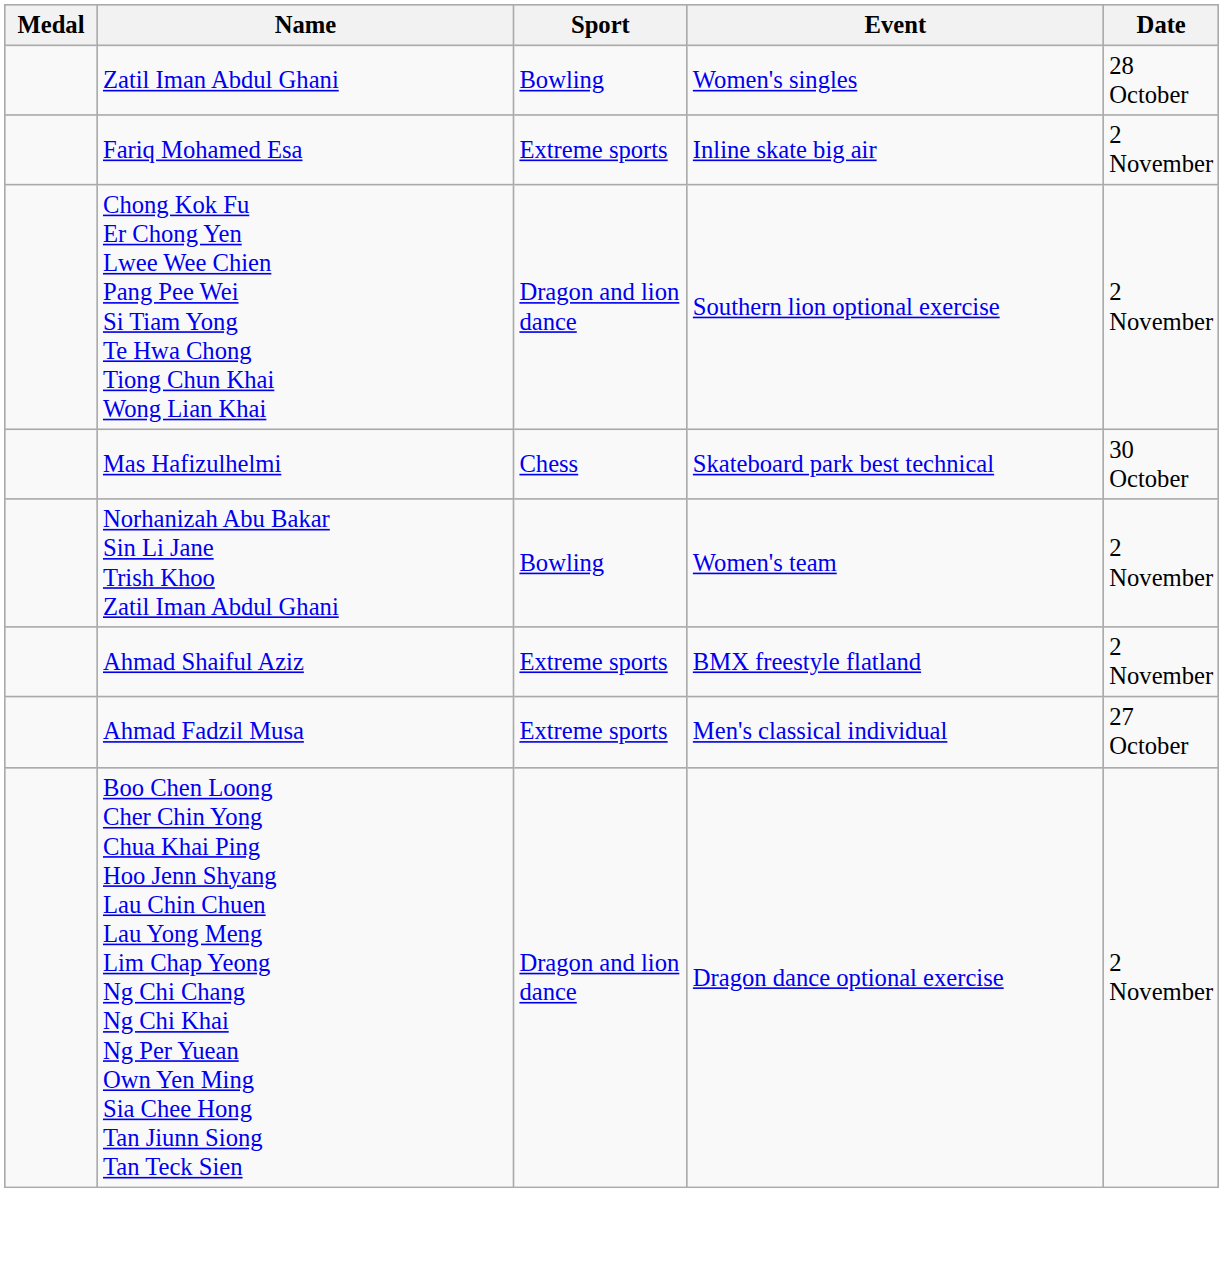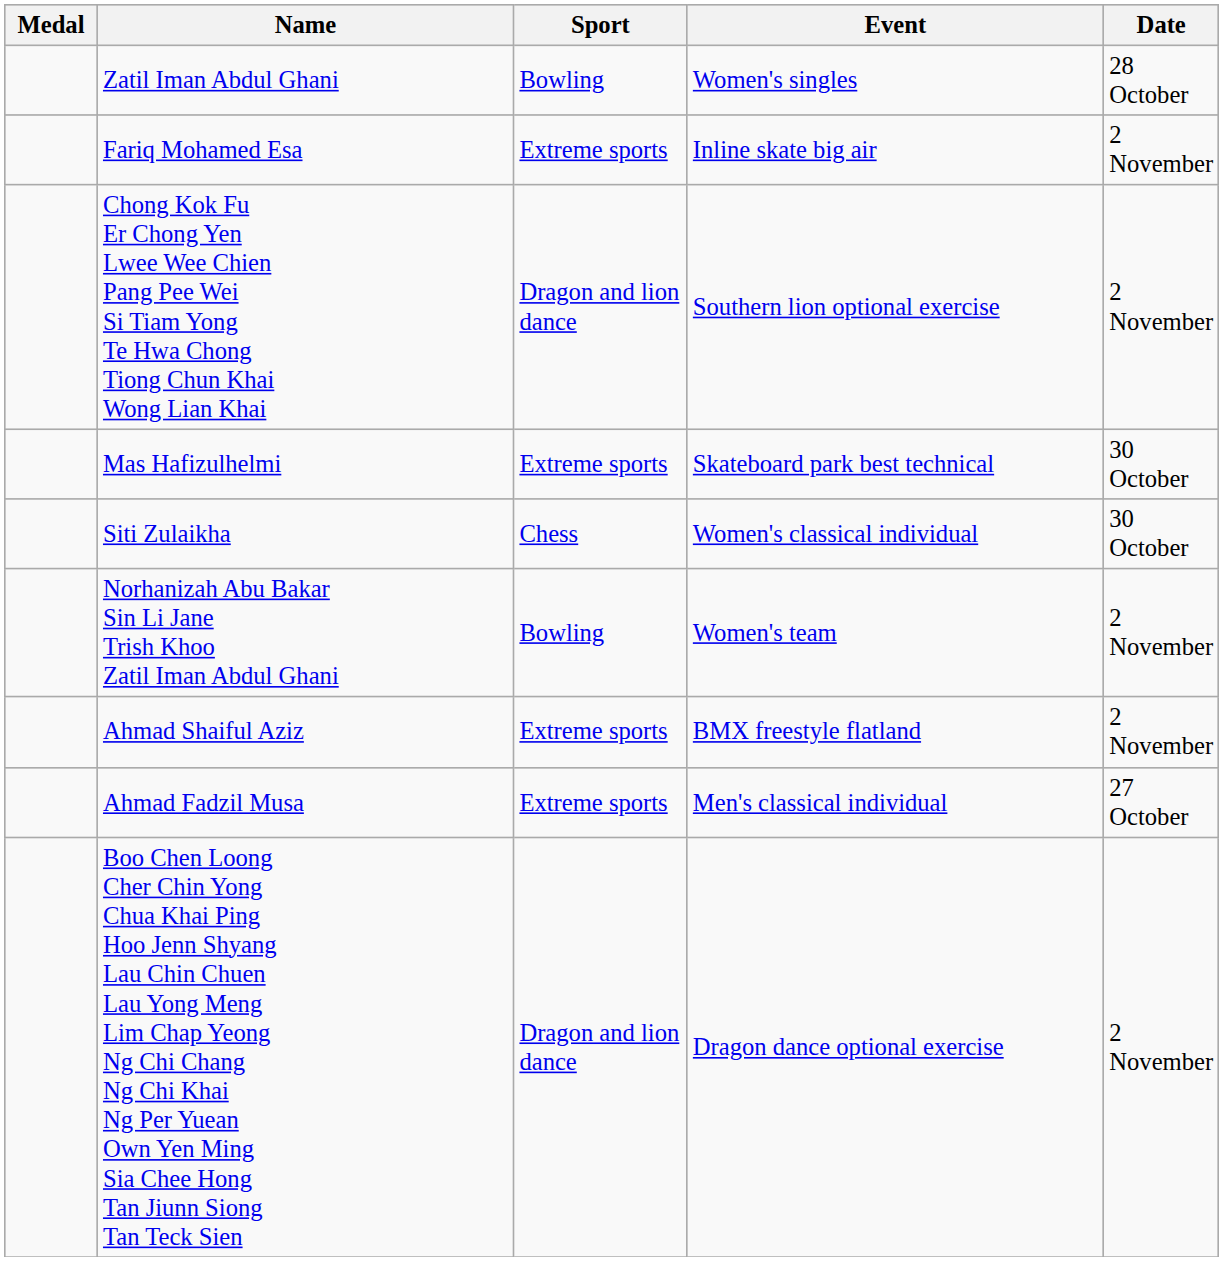Mas Hafizulhelmi | Sport: Chess -> Extreme sports
+ row: Siti Zulaikha | Chess | Women's classical individual | 30 October
